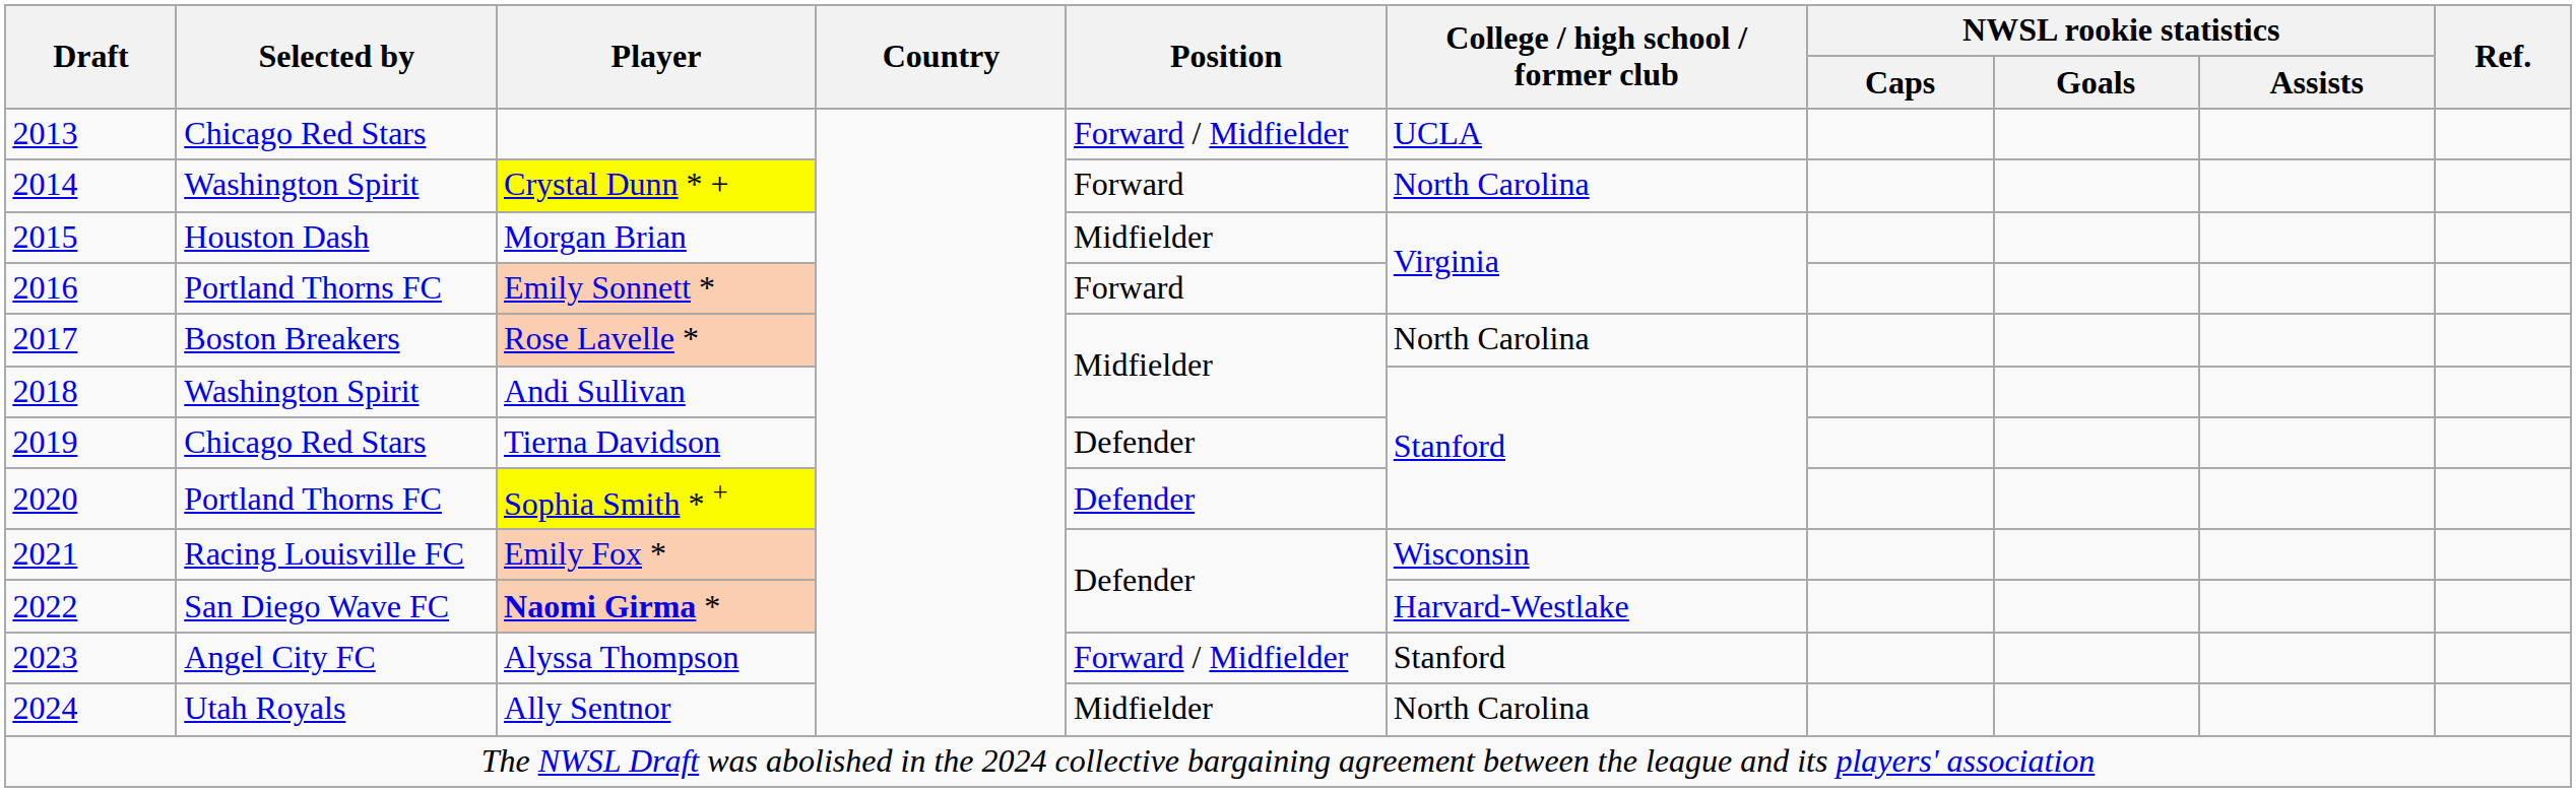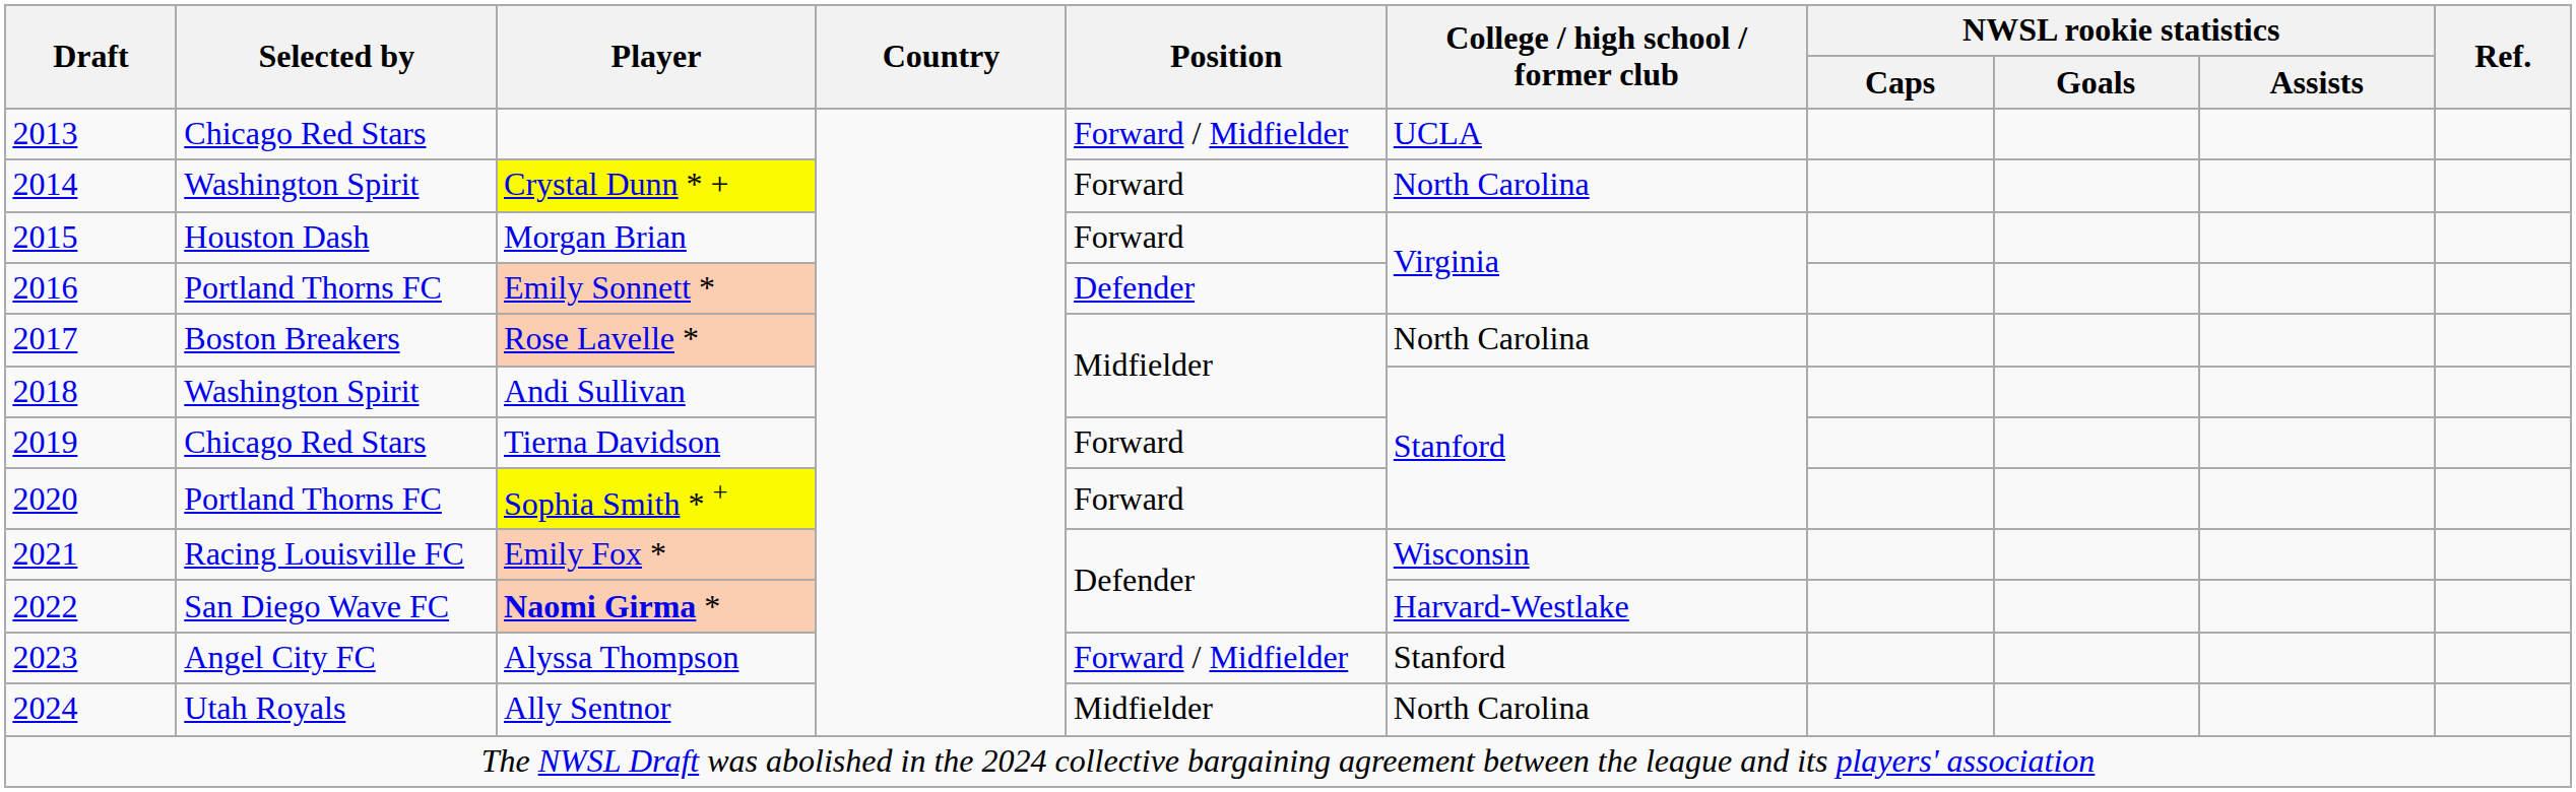Morgan Brian | Position: Midfielder -> Forward
Emily Sonnett * | Position: Forward -> Defender
Tierna Davidson | Position: Defender -> Forward
Sophia Smith * + | Position: Defender -> Forward
